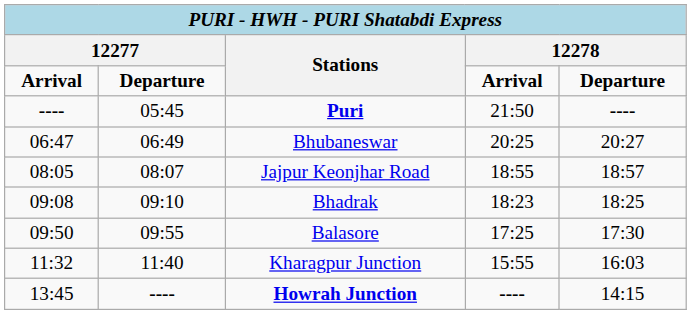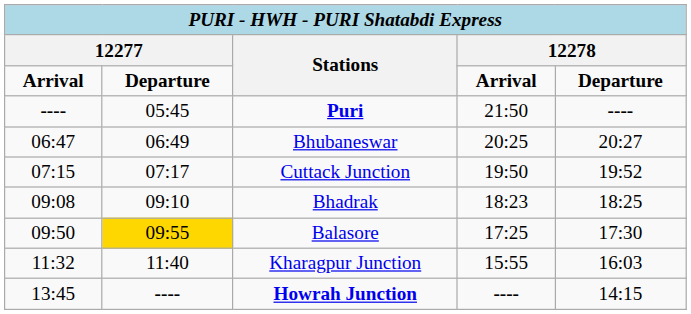+ row: 07:15 | 07:17 | Cuttack Junction | 19:50 | 19:52
- row: 08:05 | 08:07 | Jajpur Keonjhar Road | 18:55 | 18:57
Balasore | column 2: no background -> gold background
